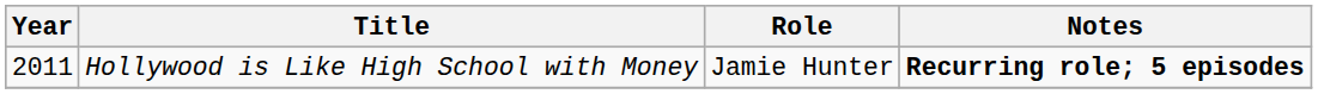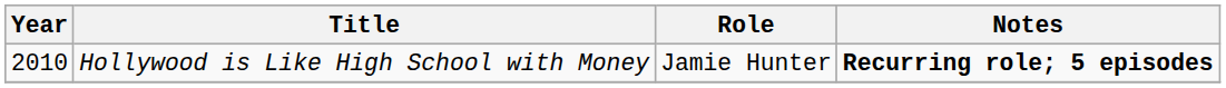Hollywood is Like High School with Money | Year: 2011 -> 2010
